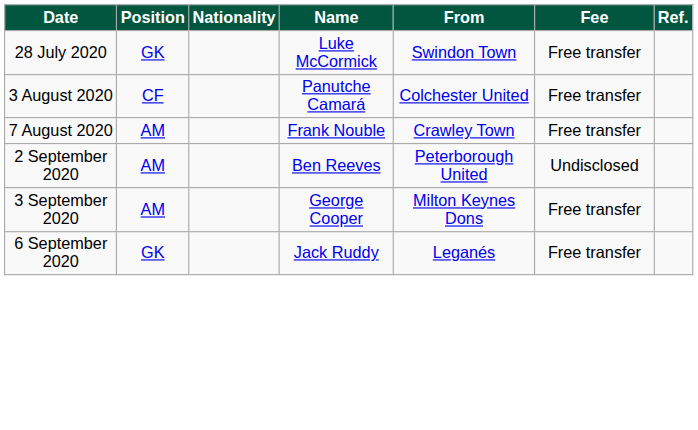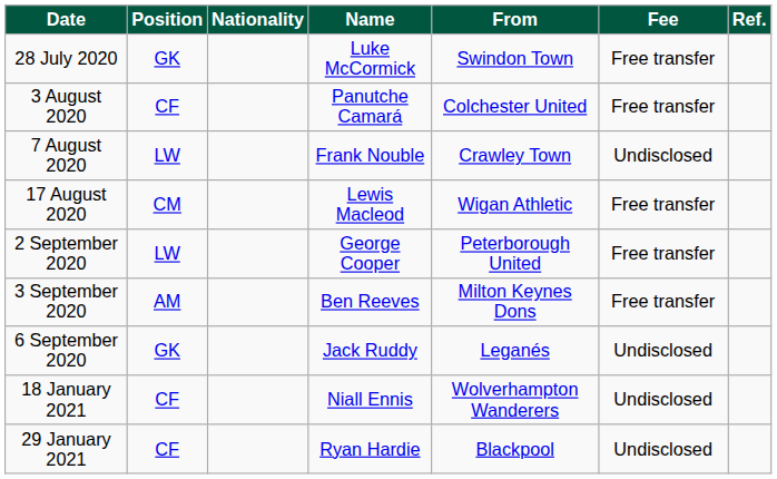7 August 2020 | Position: AM -> LW
7 August 2020 | Fee: Free transfer -> Undisclosed
+ row: 17 August 2020 | CM | Lewis Macleod | Wigan Athletic | Free transfer
2 September 2020 | Position: AM -> LW
2 September 2020 | Name: Ben Reeves -> George Cooper
2 September 2020 | Fee: Undisclosed -> Free transfer
3 September 2020 | Name: George Cooper -> Ben Reeves
6 September 2020 | Fee: Free transfer -> Undisclosed
+ row: 18 January 2021 | CF | Niall Ennis | Wolverhampton Wanderers | Undisclosed
+ row: 29 January 2021 | CF | Ryan Hardie | Blackpool | Undisclosed
